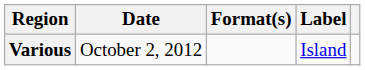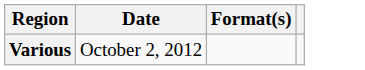- column: Label | Island
